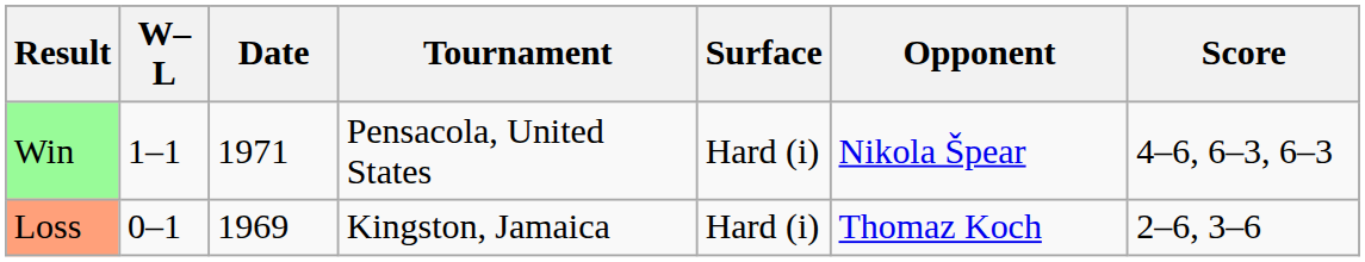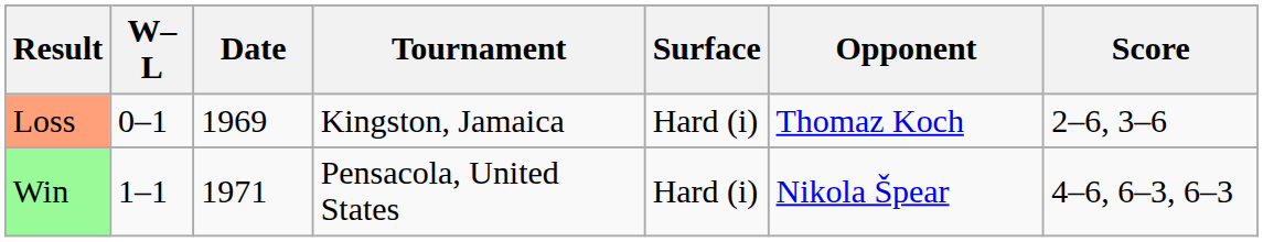rows swapped: Loss <-> Win
